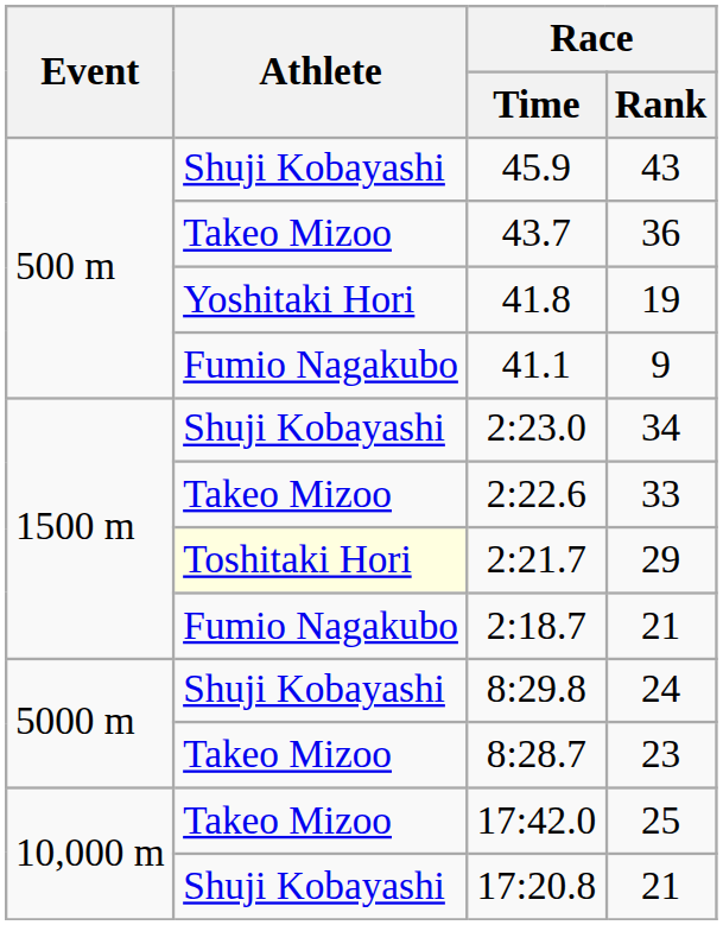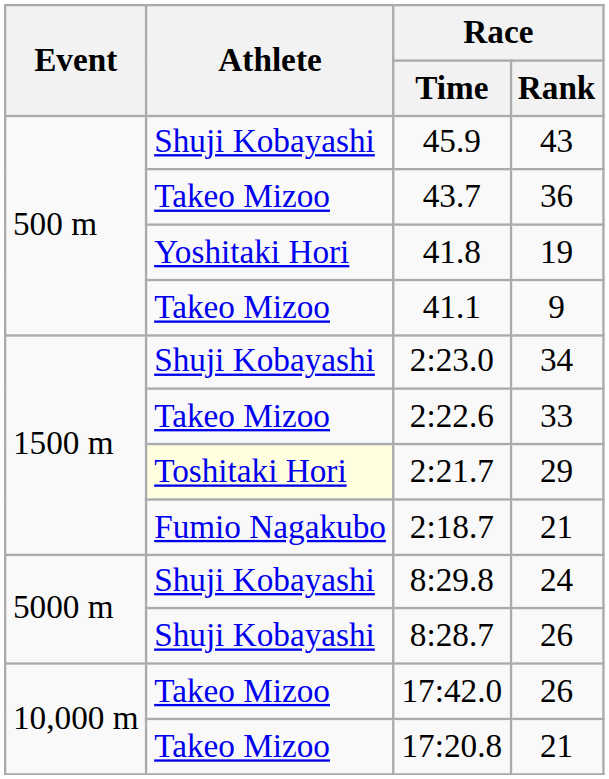41.1 | Athlete: Fumio Nagakubo -> Takeo Mizoo
8:28.7 | Athlete: Takeo Mizoo -> Shuji Kobayashi
8:28.7 | Race / Rank: 23 -> 26
17:42.0 | Race / Rank: 25 -> 26
17:20.8 | Athlete: Shuji Kobayashi -> Takeo Mizoo
